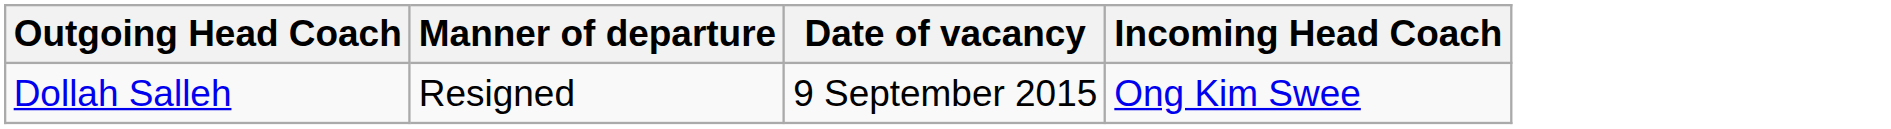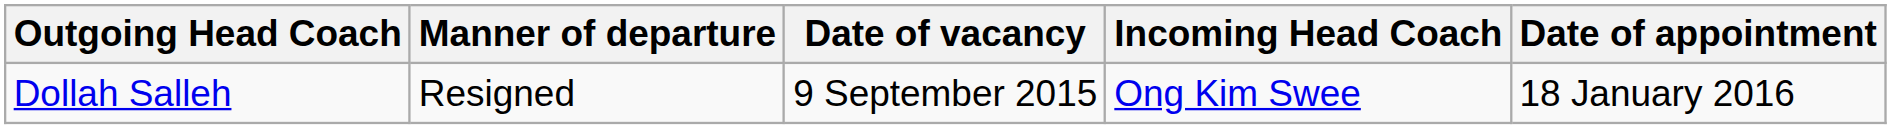+ column: Date of appointment | 18 January 2016
